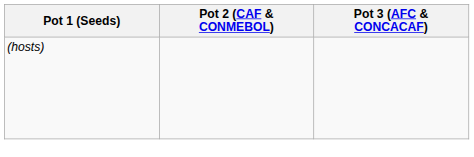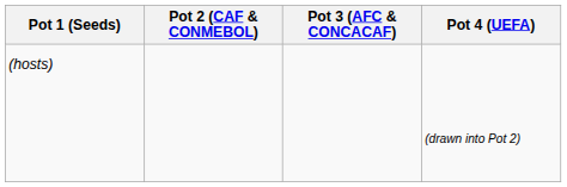+ column: Pot 4 (UEFA) | (drawn into Pot 2)
